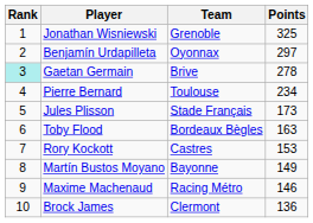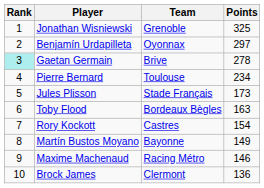Rory Kockott | Points: 153 -> 154
